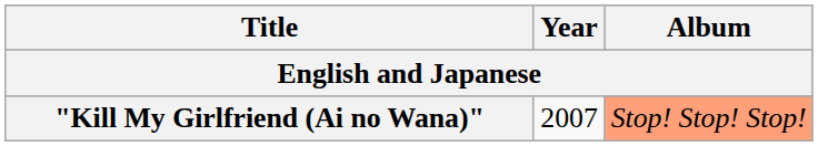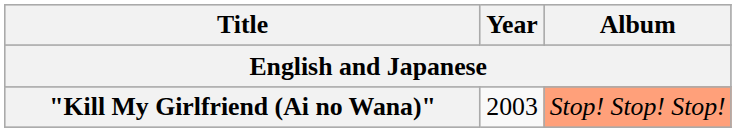"Kill My Girlfriend (Ai no Wana)" | Year: 2007 -> 2003
